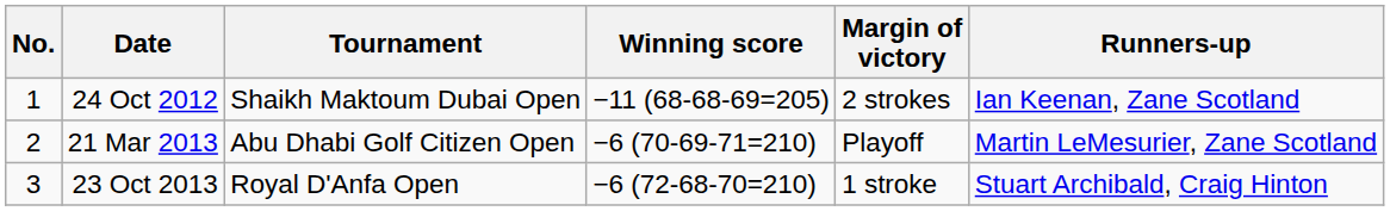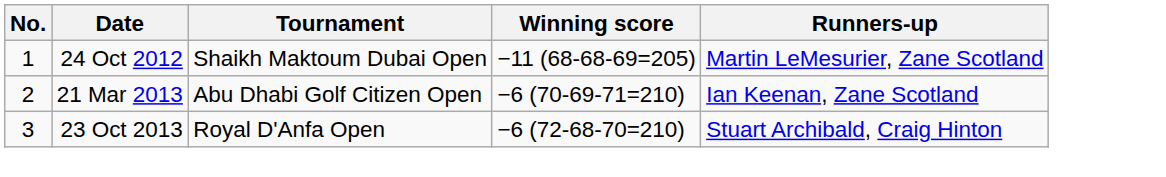- column: Margin of victory | 2 strokes | Playoff | 1 stroke
24 Oct 2012 | Runners-up: Ian Keenan, Zane Scotland -> Martin LeMesurier, Zane Scotland
21 Mar 2013 | Runners-up: Martin LeMesurier, Zane Scotland -> Ian Keenan, Zane Scotland
